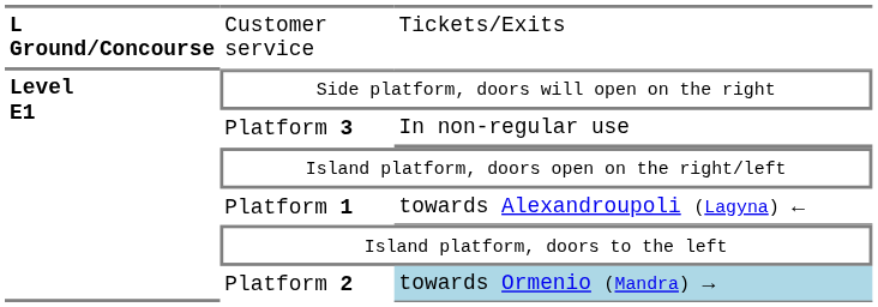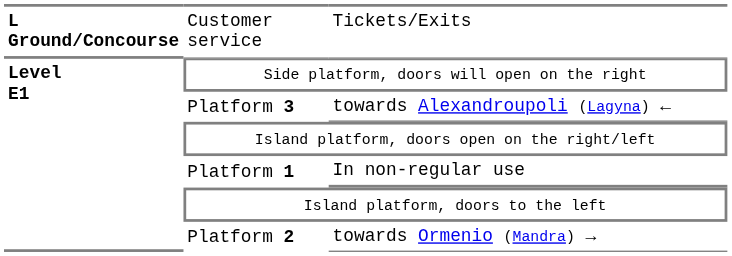Platform 3 | column 3: In non-regular use -> towards Alexandroupoli (Lagyna) ←
Platform 1 | column 3: towards Alexandroupoli (Lagyna) ← -> In non-regular use
Platform 2 | column 3: lightblue background -> no background
